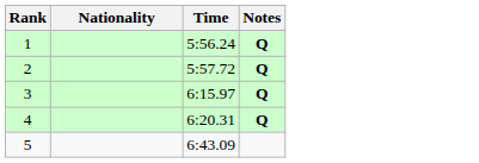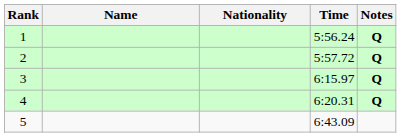+ column: Name
